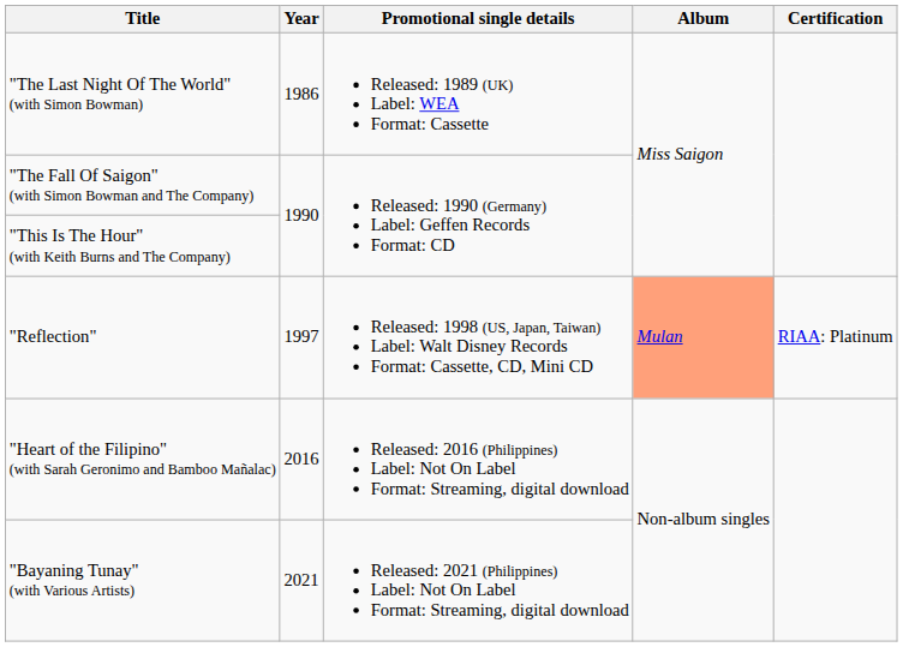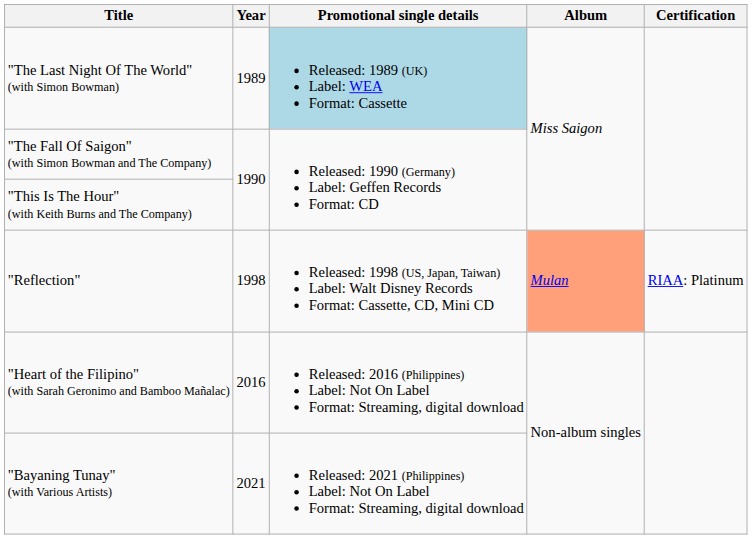"The Last Night Of The World" (with Simon Bowman) | Year: 1986 -> 1989
"The Last Night Of The World" (with Simon Bowman) | Promotional single details: no background -> lightblue background
"Reflection" | Year: 1997 -> 1998
